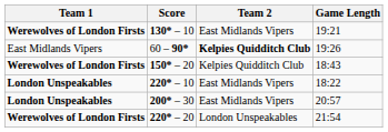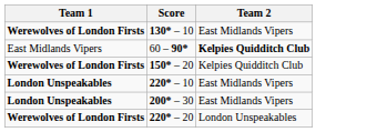- column: Game Length | 19:21 | 19:26 | 18:43 | 18:22 | 20:57 | 21:54
